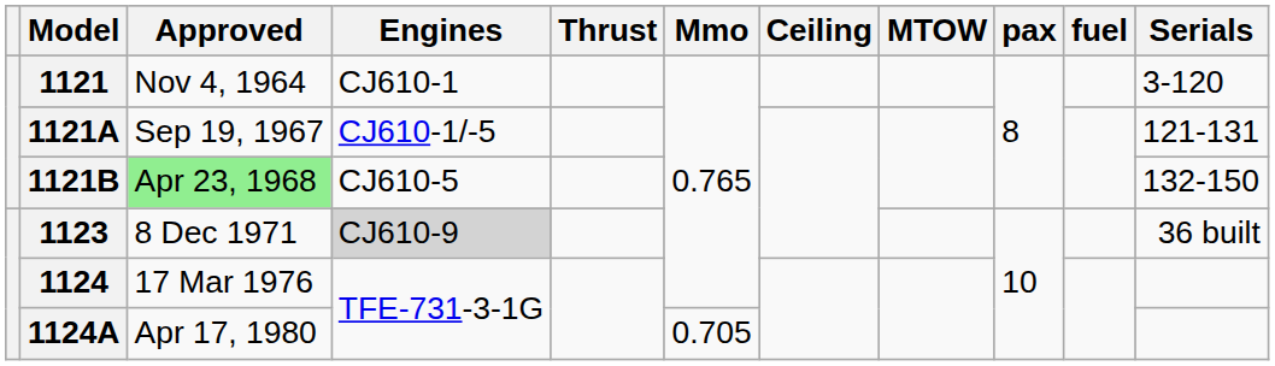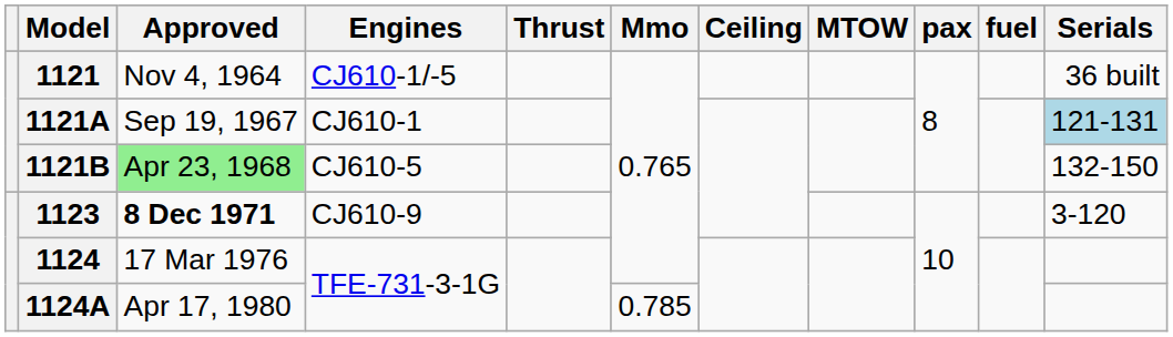1121 | Engines: CJ610-1 -> CJ610-1/-5
1121 | Serials: 3-120 -> 36 built
1121A | Engines: CJ610-1/-5 -> CJ610-1
1121A | Serials: no background -> lightblue background
1123 | Approved: normal -> bold
1123 | Engines: lightgrey background -> no background
1123 | Serials: 36 built -> 3-120
1124A | Mmo: 0.705 -> 0.785
